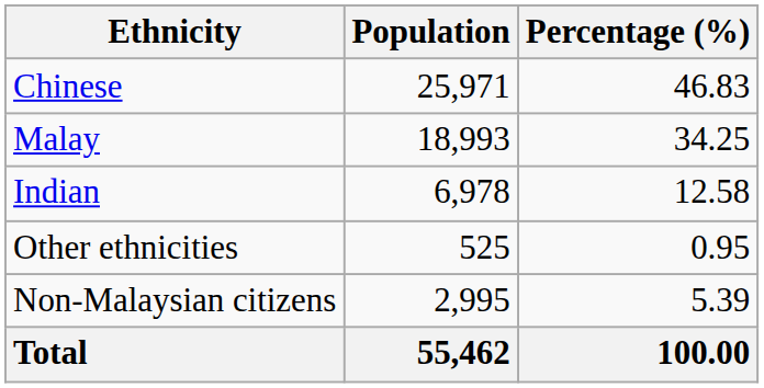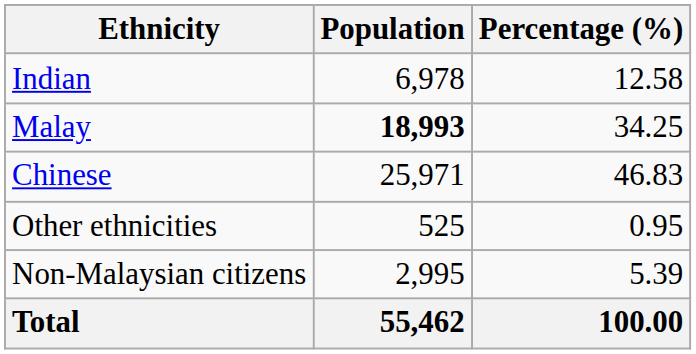rows swapped: Chinese <-> Indian
Malay | Population: normal -> bold
